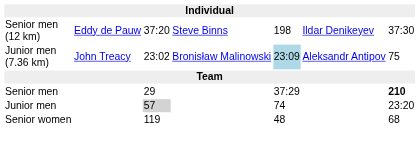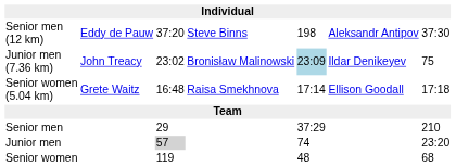Senior men (12 km) | column 6: Ildar Denikeyev -> Aleksandr Antipov
Junior men (7.36 km) | column 6: Aleksandr Antipov -> Ildar Denikeyev
+ row: Senior women (5.04 km) | Grete Waitz | 16:48 | Raisa Smekhnova | 17:14 | Ellison Goodall | 17:18
Senior men | column 7: bold -> normal
